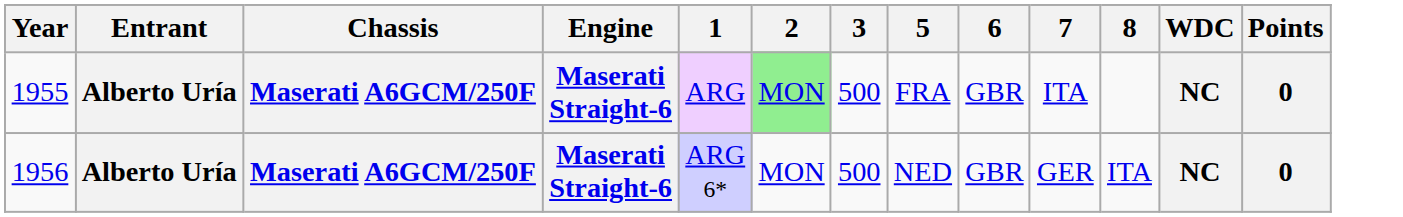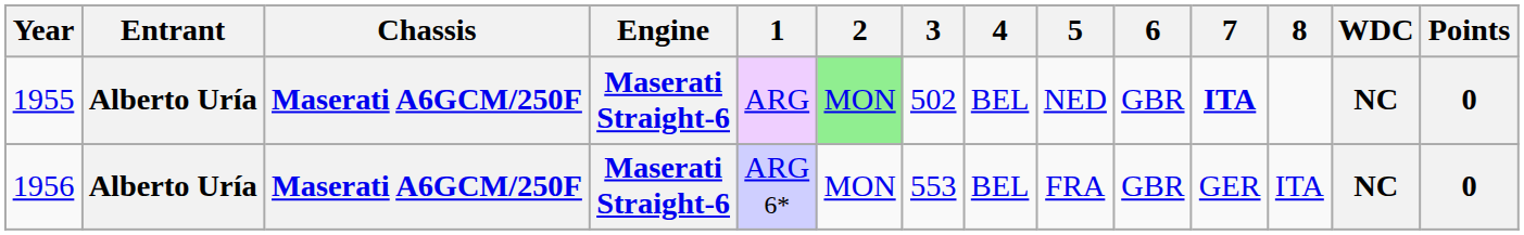+ column: 4 | BEL | BEL
1955 | 3: 500 -> 502
1955 | 5: FRA -> NED
1955 | 7: normal -> bold
1956 | 3: 500 -> 553
1956 | 5: NED -> FRA
